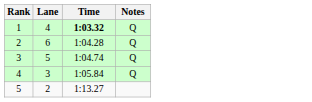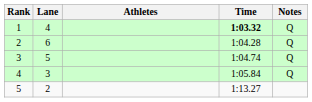+ column: Athletes
